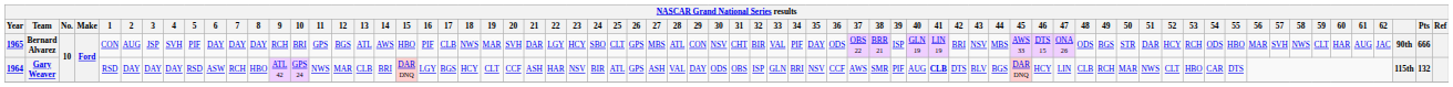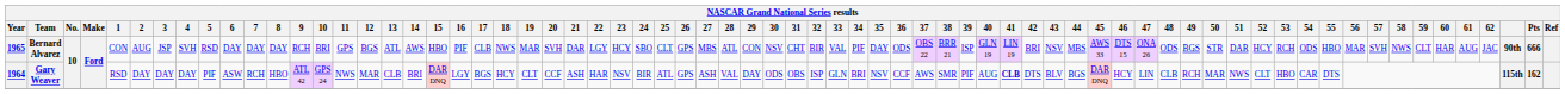Bernard Alvarez | 5: PIF -> RSD
Gary Weaver | 5: RSD -> PIF
Gary Weaver | Pts: 132 -> 162
